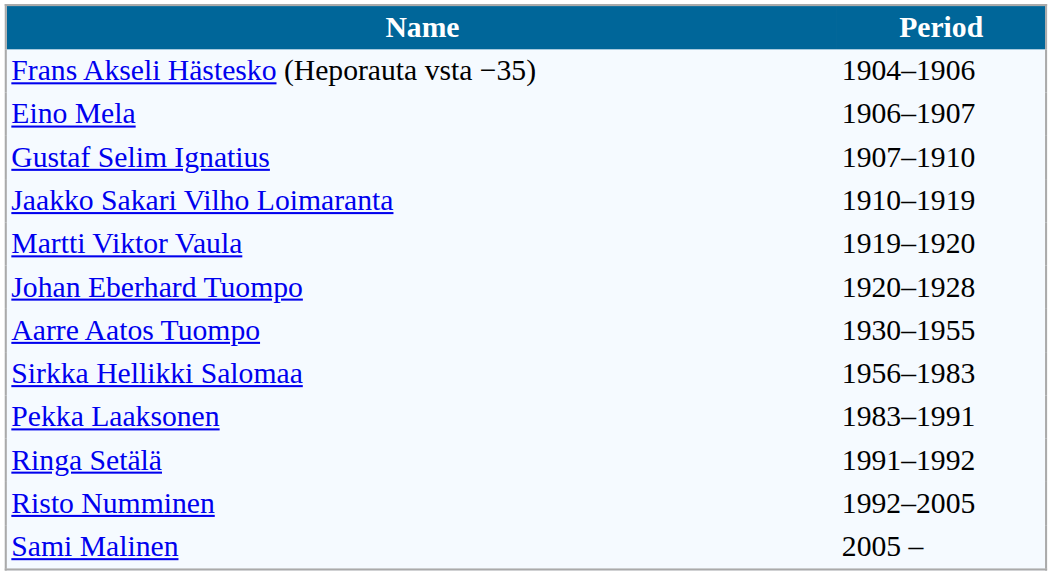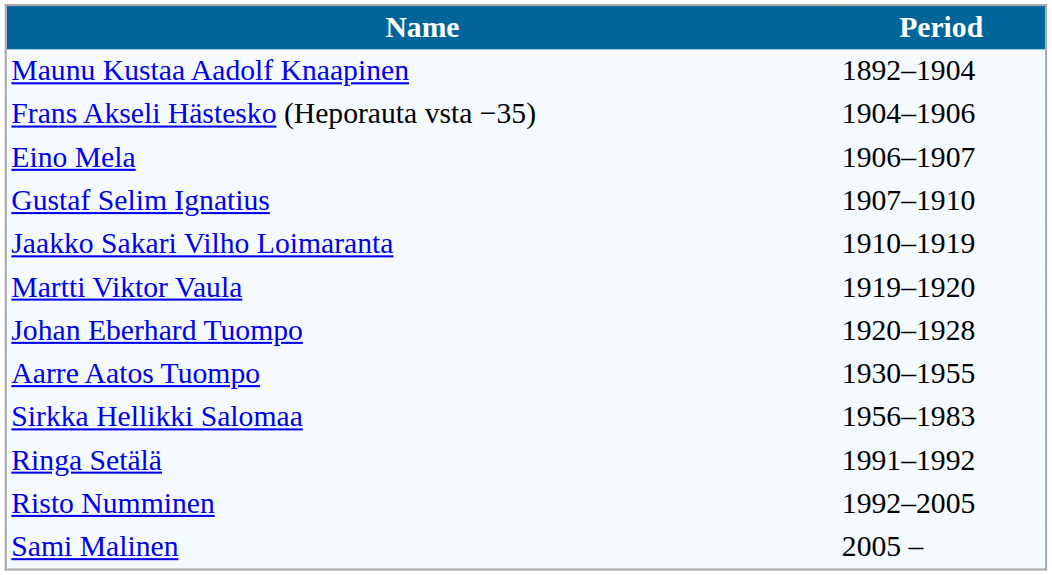+ row: Maunu Kustaa Aadolf Knaapinen | 1892–1904
- row: Pekka Laaksonen | 1983–1991
